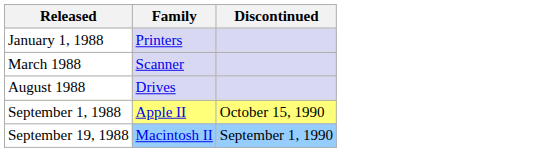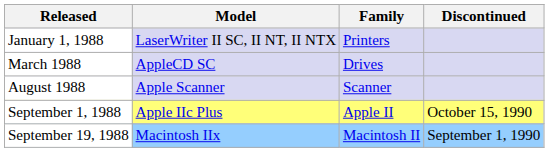+ column: Model | LaserWriter II SC, II NT, II NTX | AppleCD SC | Apple Scanner | Apple IIc Plus | Macintosh IIx
March 1988 | Family: Scanner -> Drives
August 1988 | Family: Drives -> Scanner
